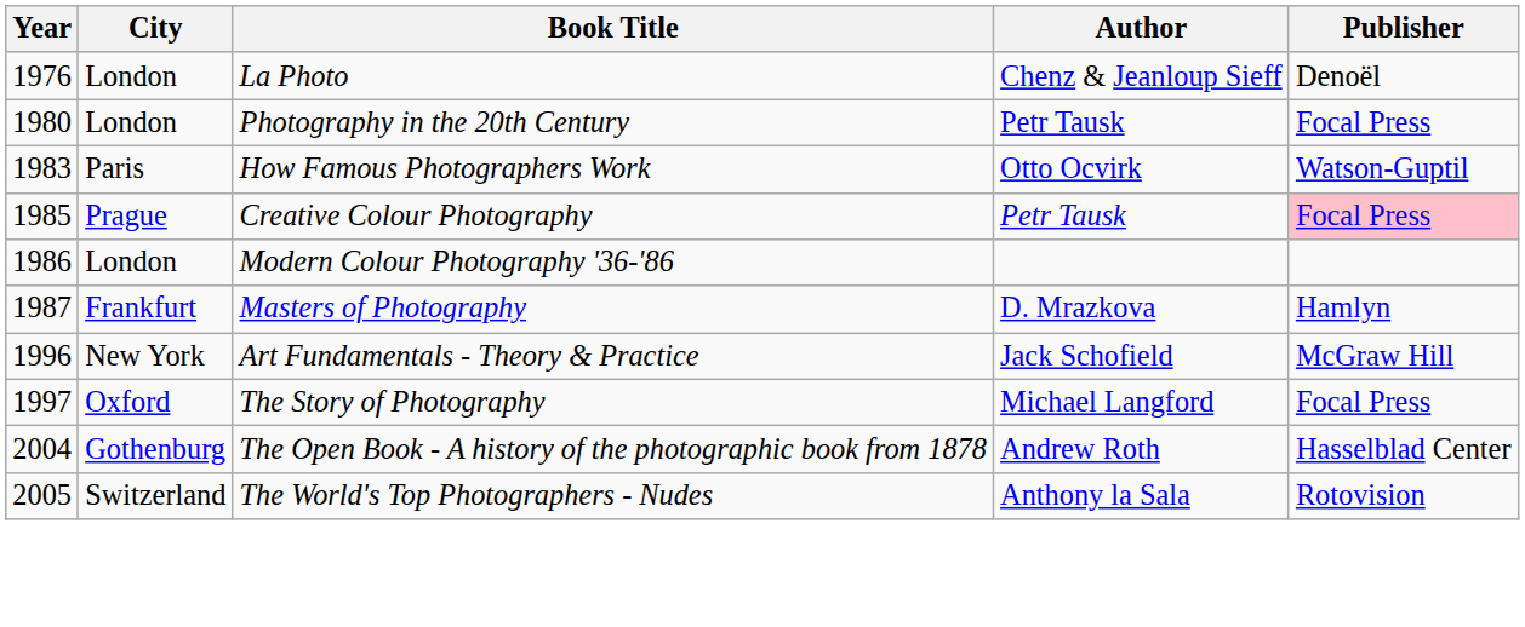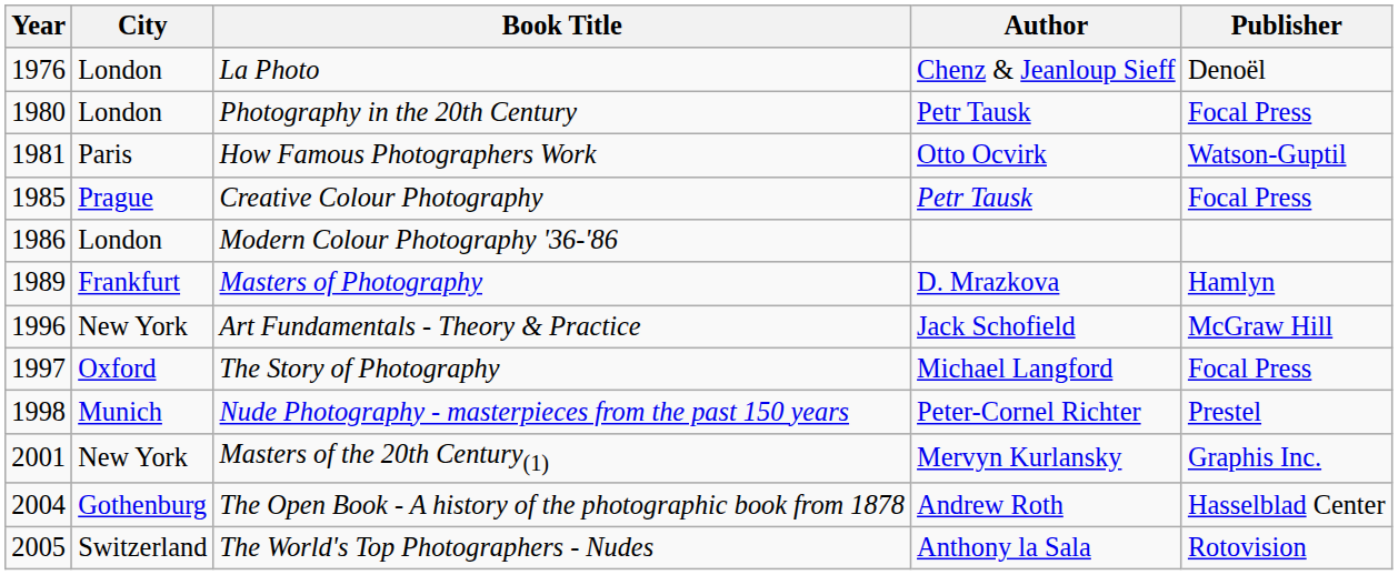How Famous Photographers Work | Year: 1983 -> 1981
Creative Colour Photography | Publisher: pink background -> no background
Masters of Photography | Year: 1987 -> 1989
+ row: 1998 | Munich | Nude Photography - masterpieces from the past 150 years | Peter-Cornel Richter | Prestel
+ row: 2001 | New York | Masters of the 20th Century(1) | Mervyn Kurlansky | Graphis Inc.
